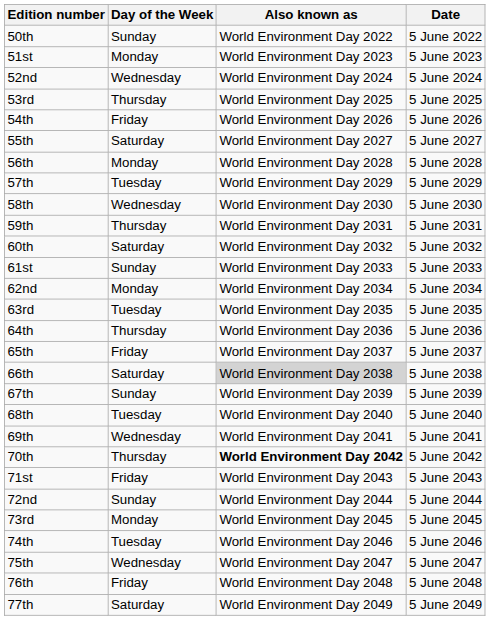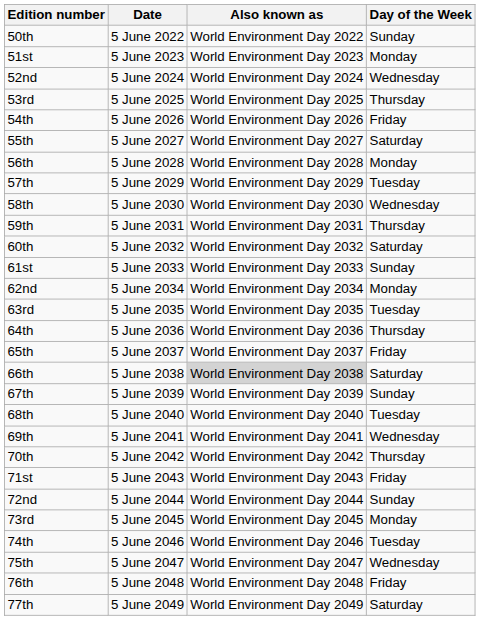columns swapped: Date <-> Day of the Week
70th | Also known as: bold -> normal
